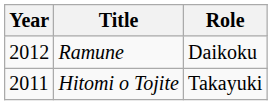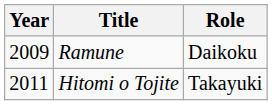Ramune | Year: 2012 -> 2009
